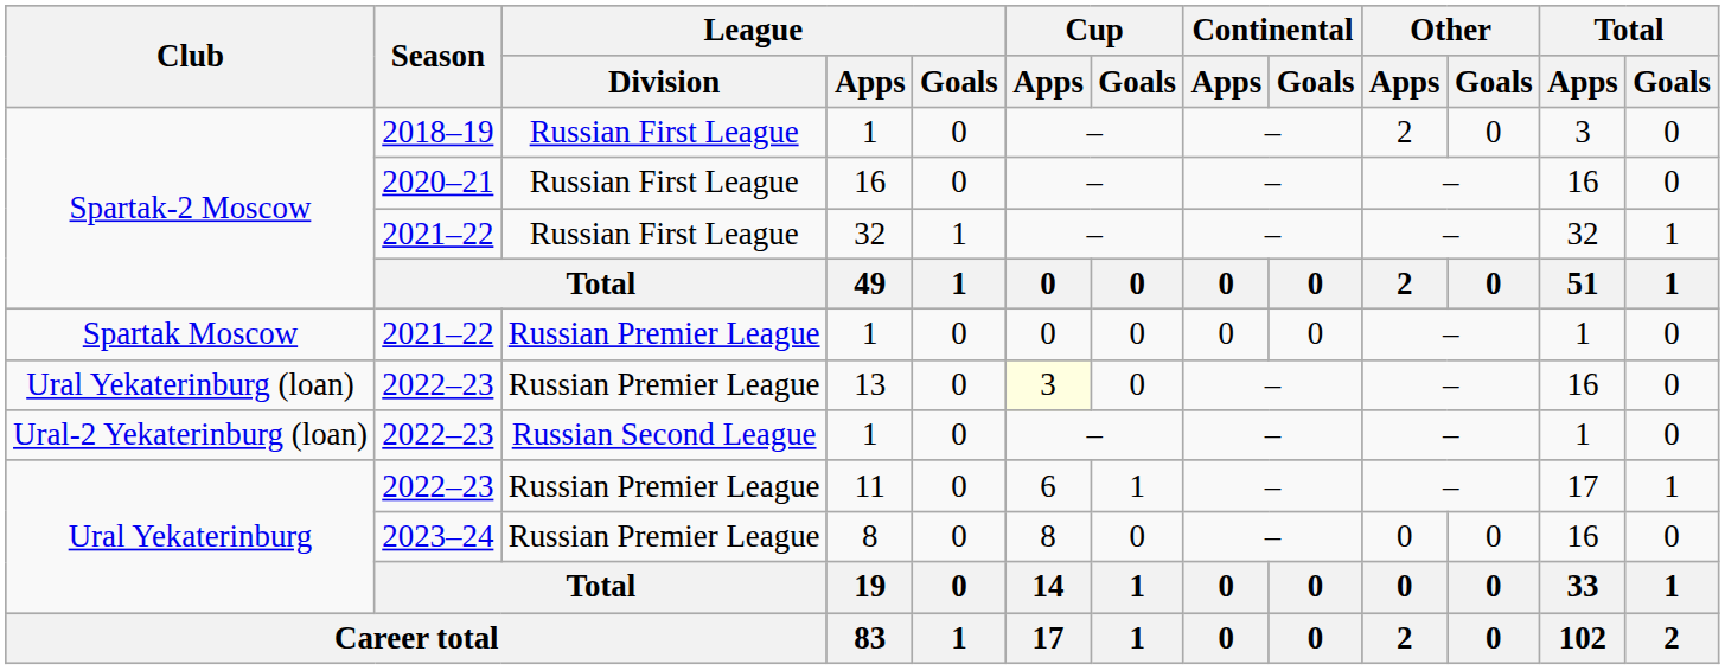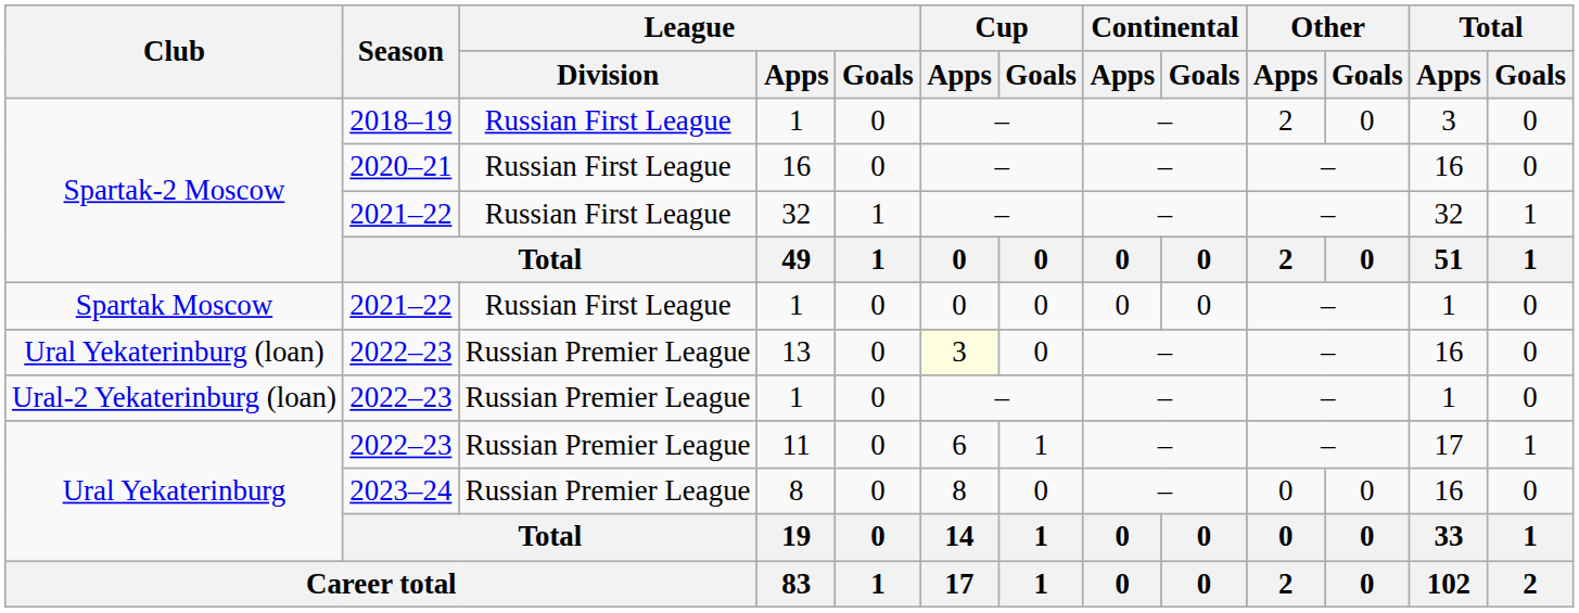Spartak Moscow / 1 | League / Division: Russian Premier League -> Russian First League
Ural-2 Yekaterinburg (loan) / 1 | League / Division: Russian Second League -> Russian Premier League
